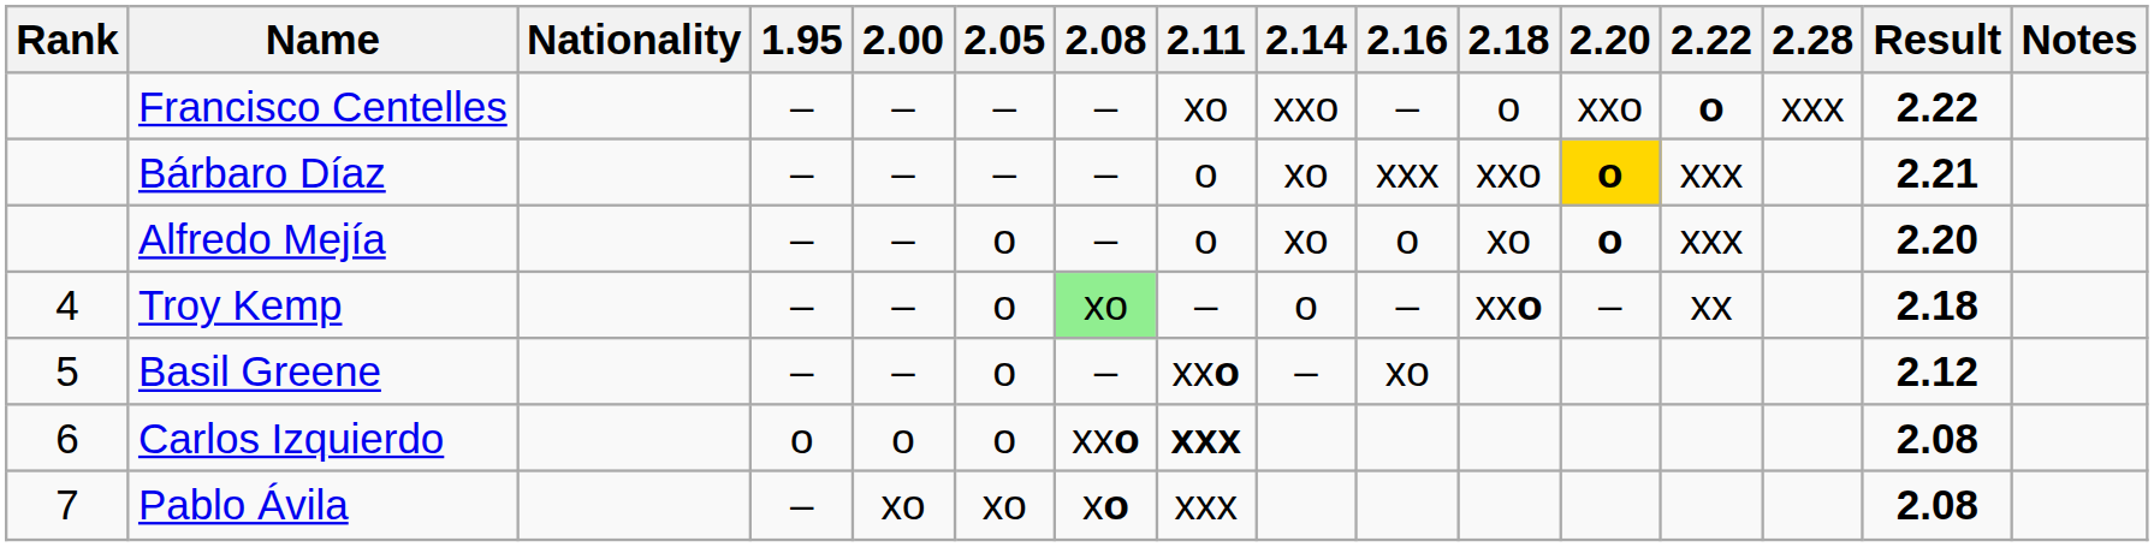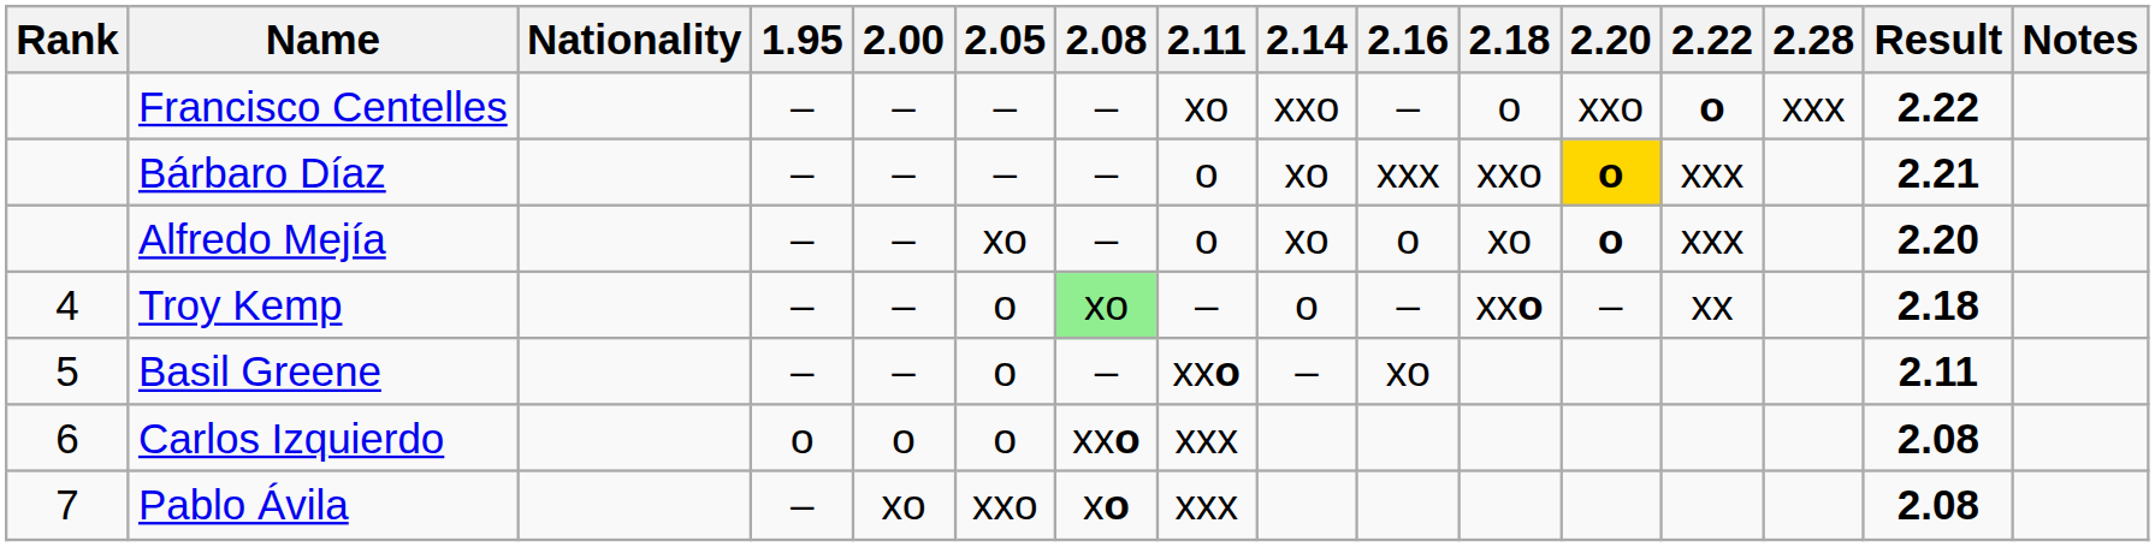Alfredo Mejía | 2.05: o -> xo
Basil Greene | Result: 2.12 -> 2.11
Carlos Izquierdo | 2.11: bold -> normal
Pablo Ávila | 2.05: xo -> xxo
